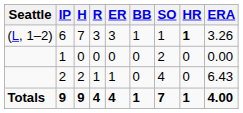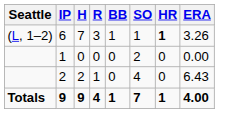- column: ER | 3 | 0 | 1 | 4
